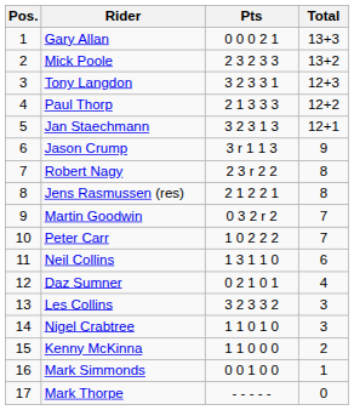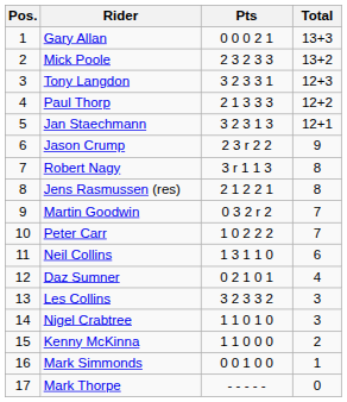Jason Crump | Pts: 3 r 1 1 3 -> 2 3 r 2 2
Robert Nagy | Pts: 2 3 r 2 2 -> 3 r 1 1 3
